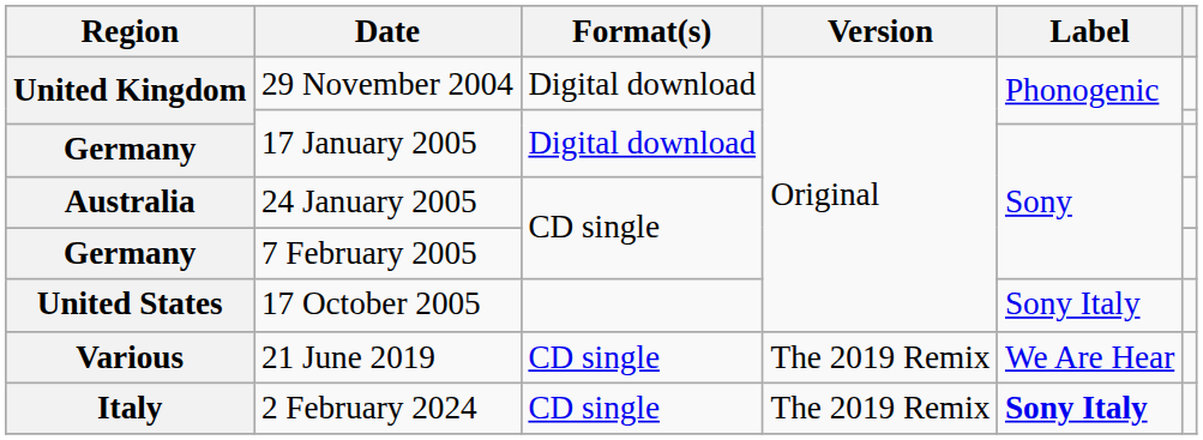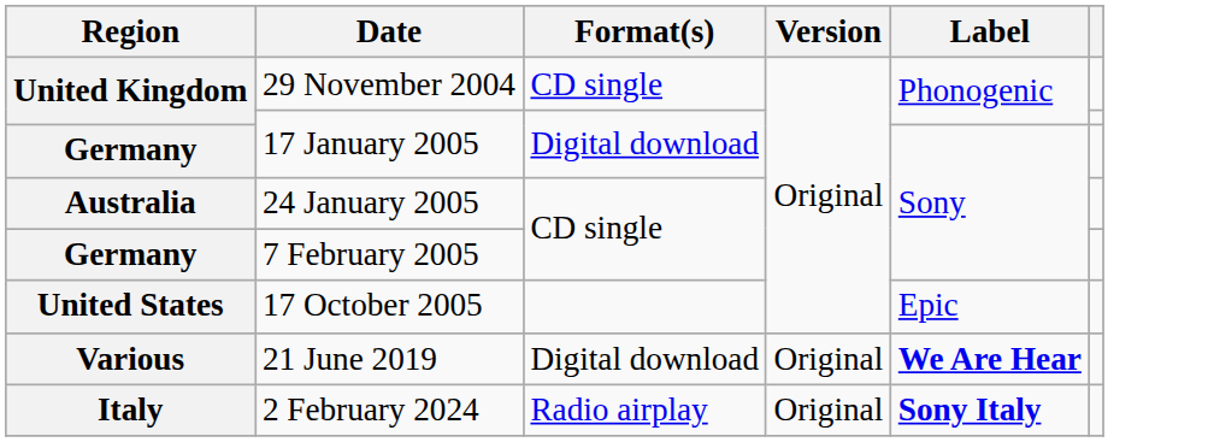29 November 2004 | Format(s): Digital download -> CD single
17 October 2005 | Label: Sony Italy -> Epic
21 June 2019 | Format(s): CD single -> Digital download
21 June 2019 | Version: The 2019 Remix -> Original
21 June 2019 | Label: normal -> bold
2 February 2024 | Format(s): CD single -> Radio airplay
2 February 2024 | Version: The 2019 Remix -> Original
